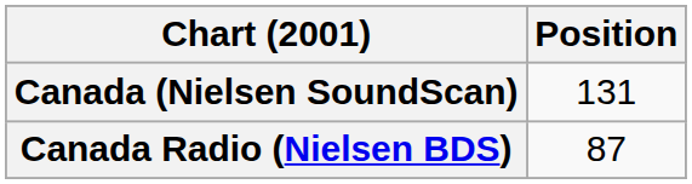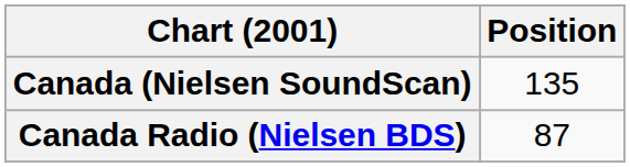Canada (Nielsen SoundScan) | Position: 131 -> 135
